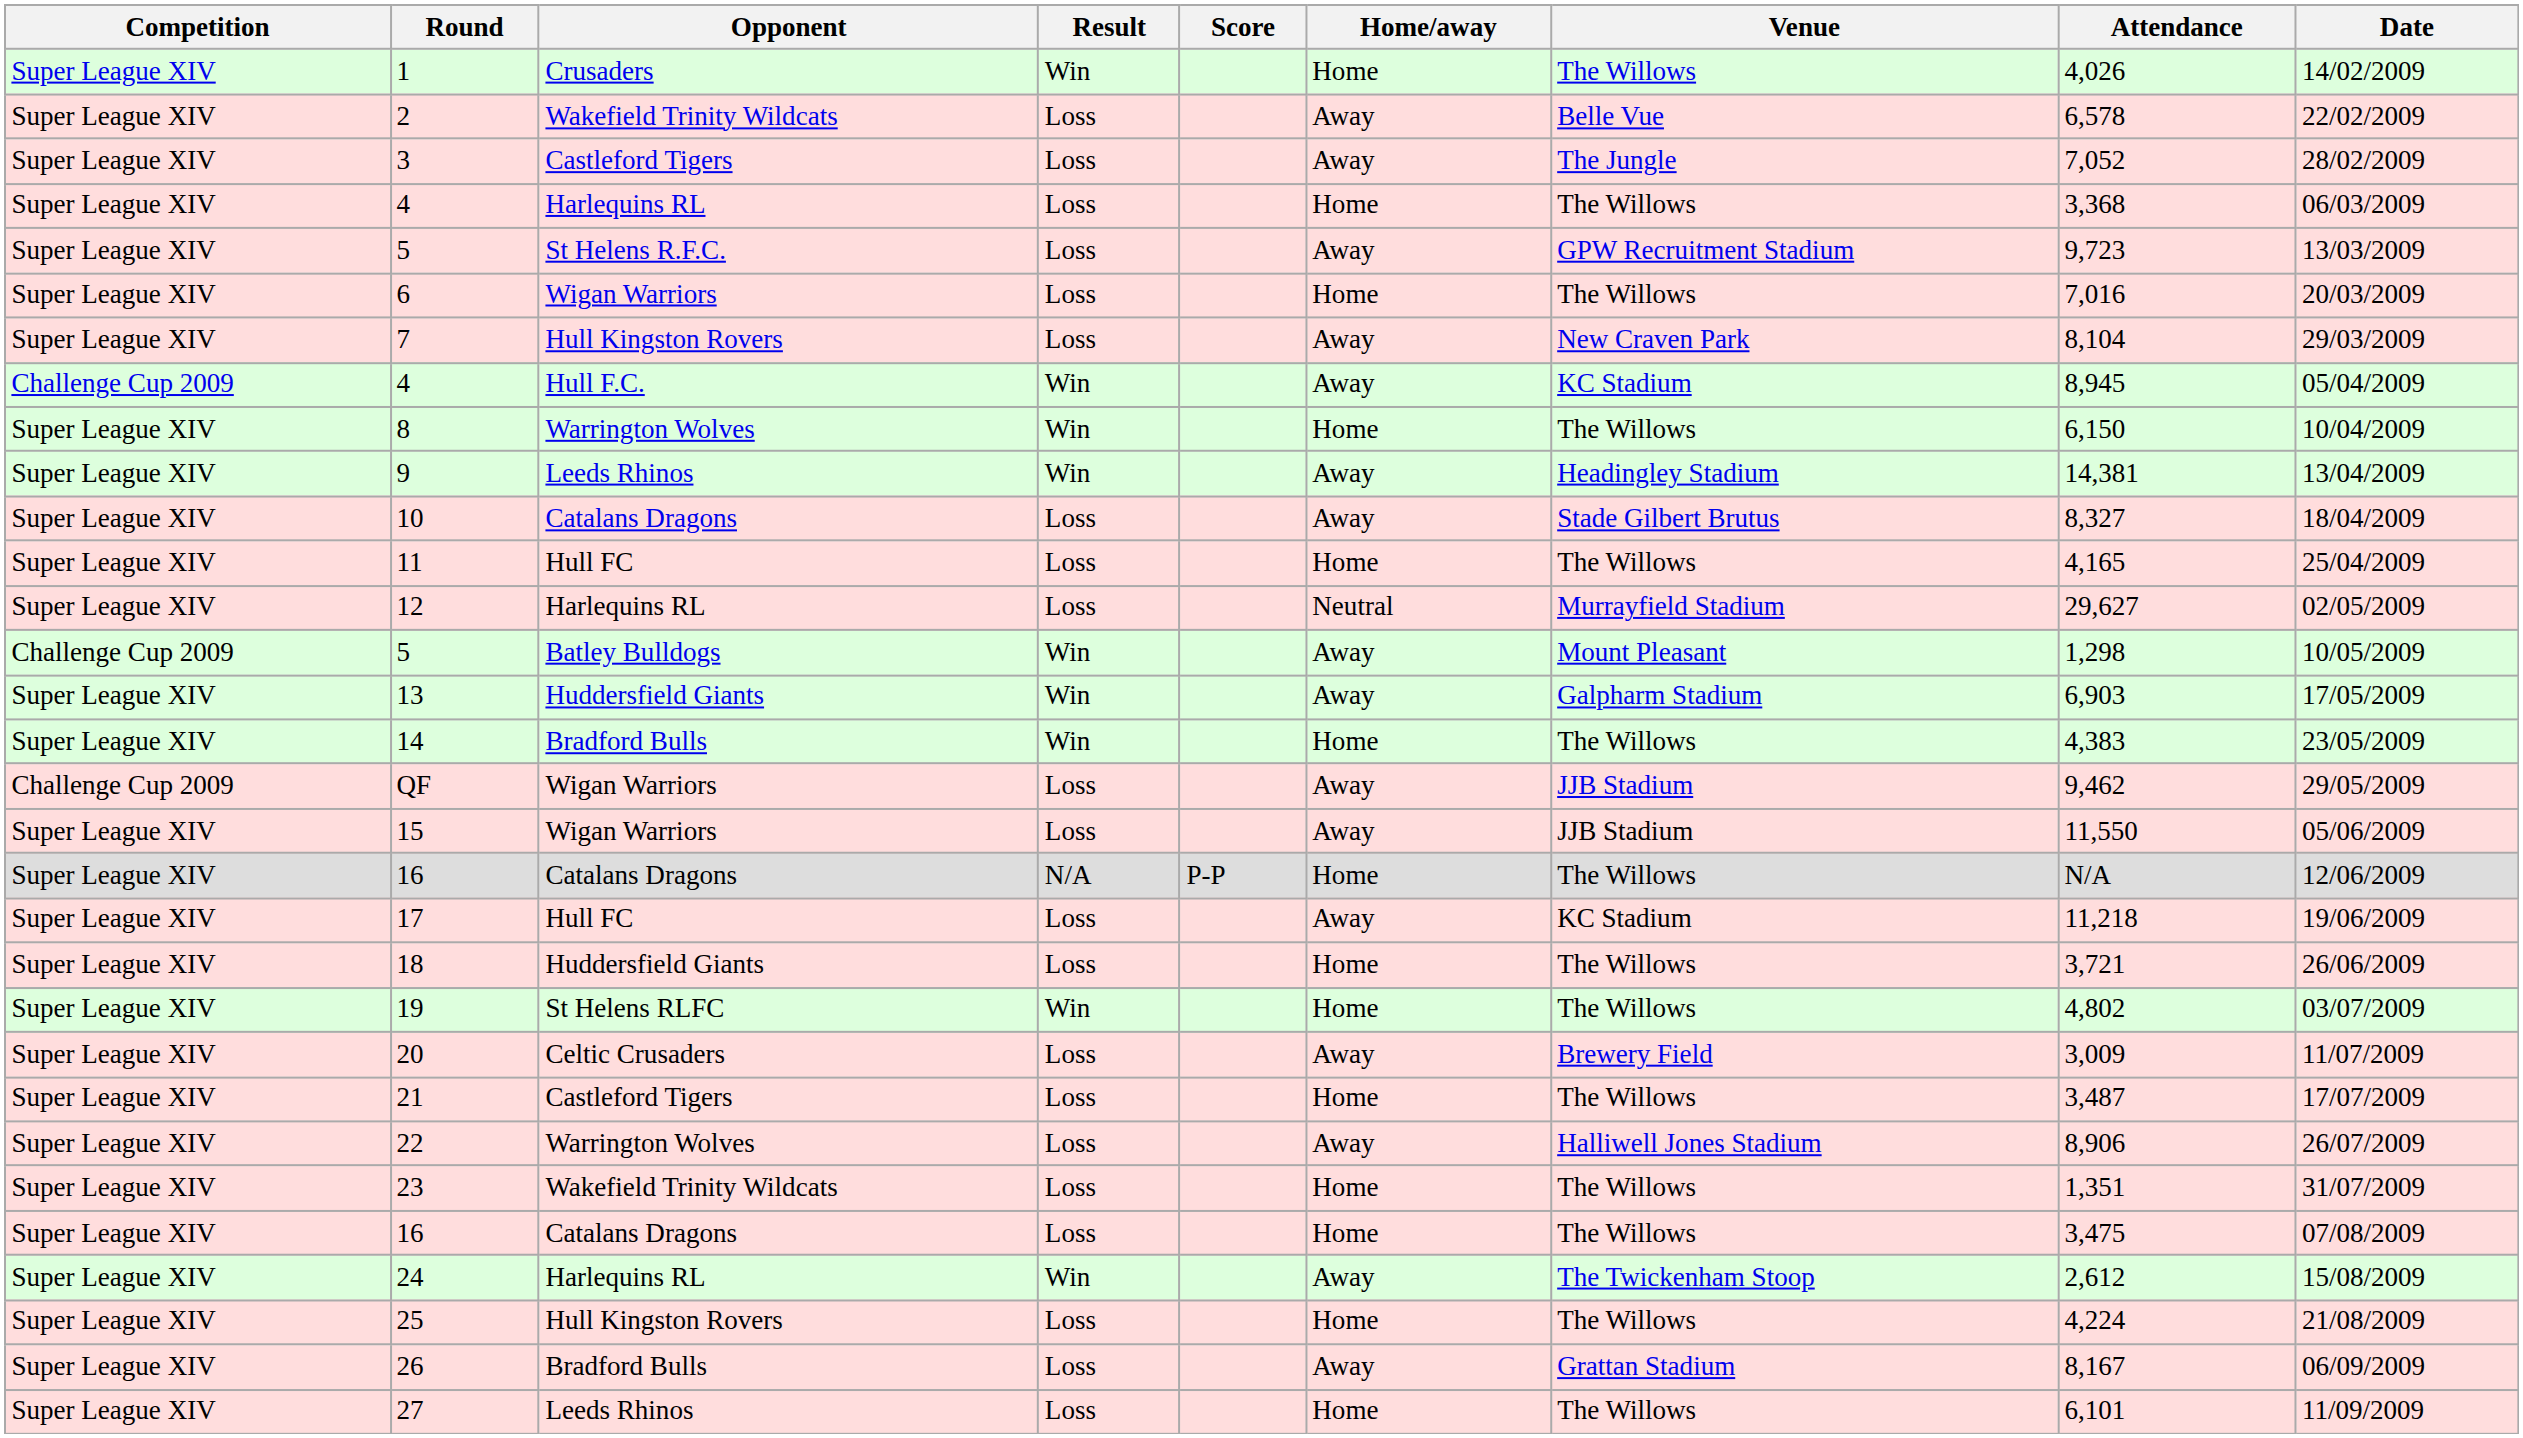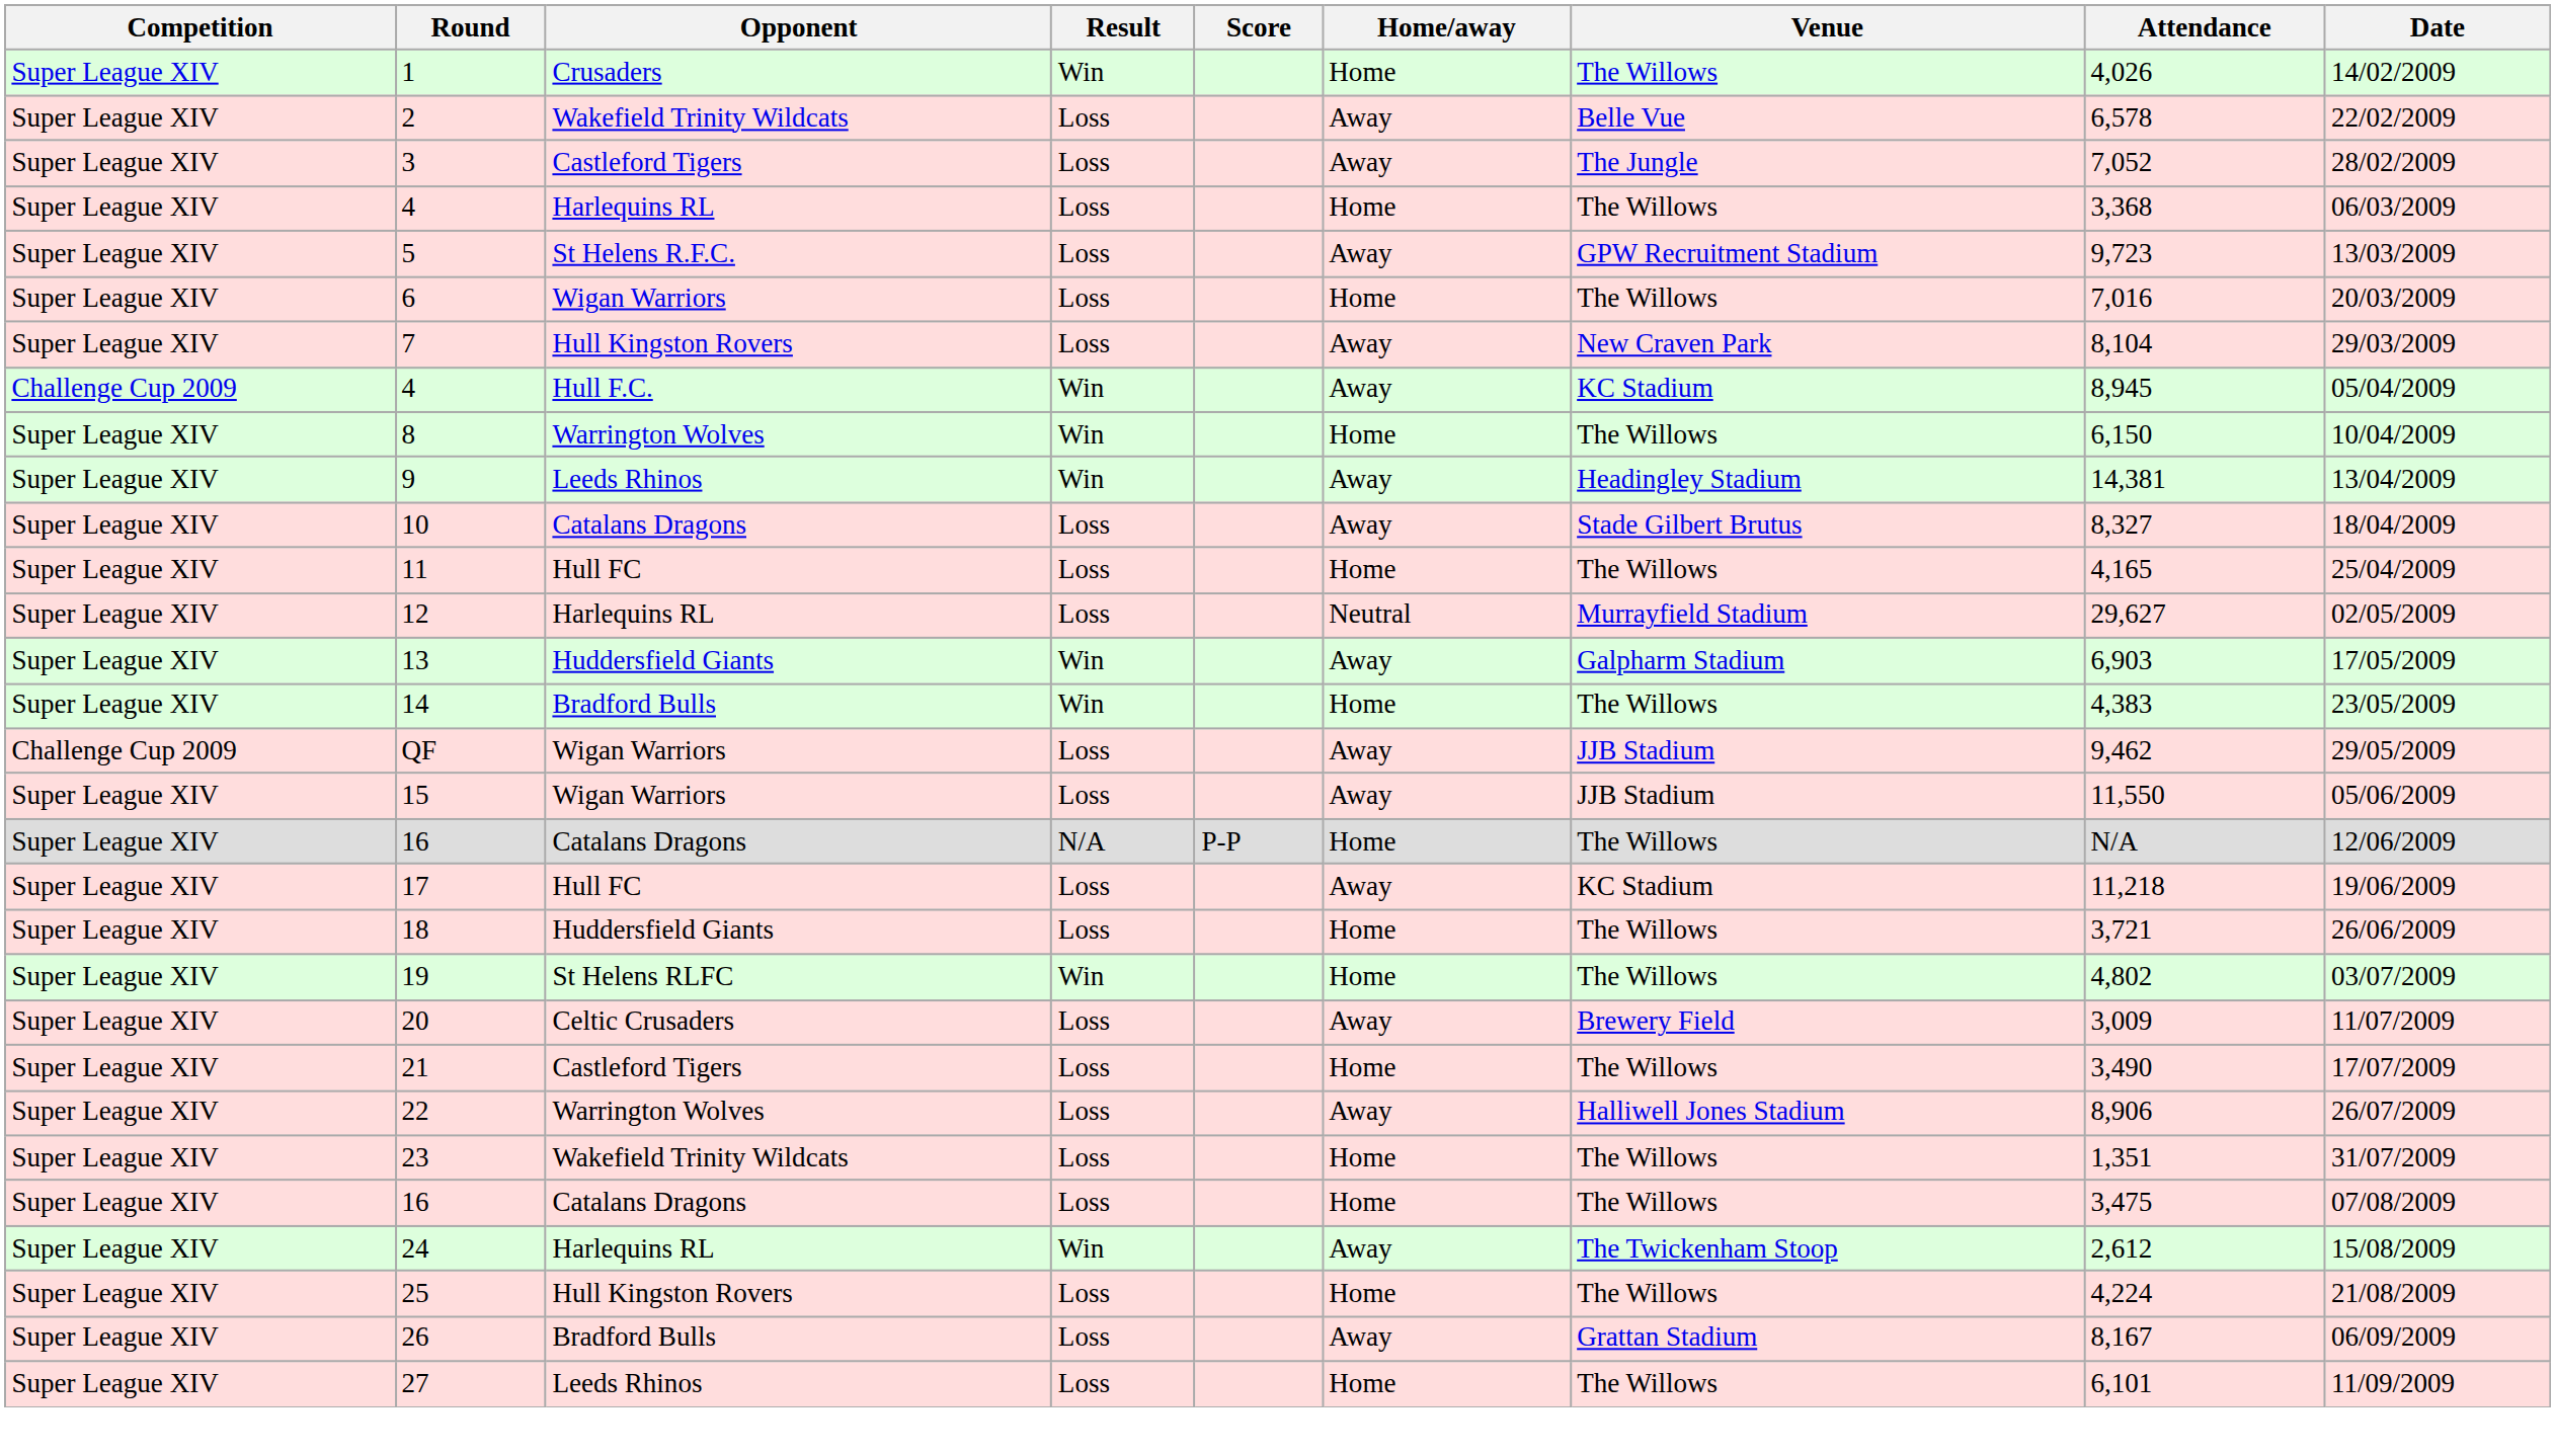- row: Challenge Cup 2009 | 5 | Batley Bulldogs | Win | Away | Mount Pleasant | 1,298 | 10/05/2009
21 | Attendance: 3,487 -> 3,490
